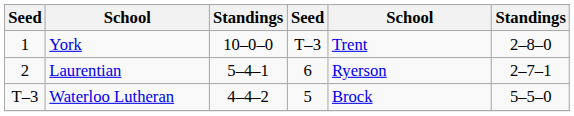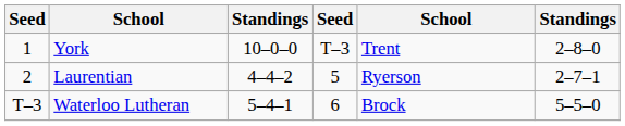Laurentian | column 3: 5–4–1 -> 4–4–2
Laurentian | column 4: 6 -> 5
Waterloo Lutheran | column 3: 4–4–2 -> 5–4–1
Waterloo Lutheran | column 4: 5 -> 6
